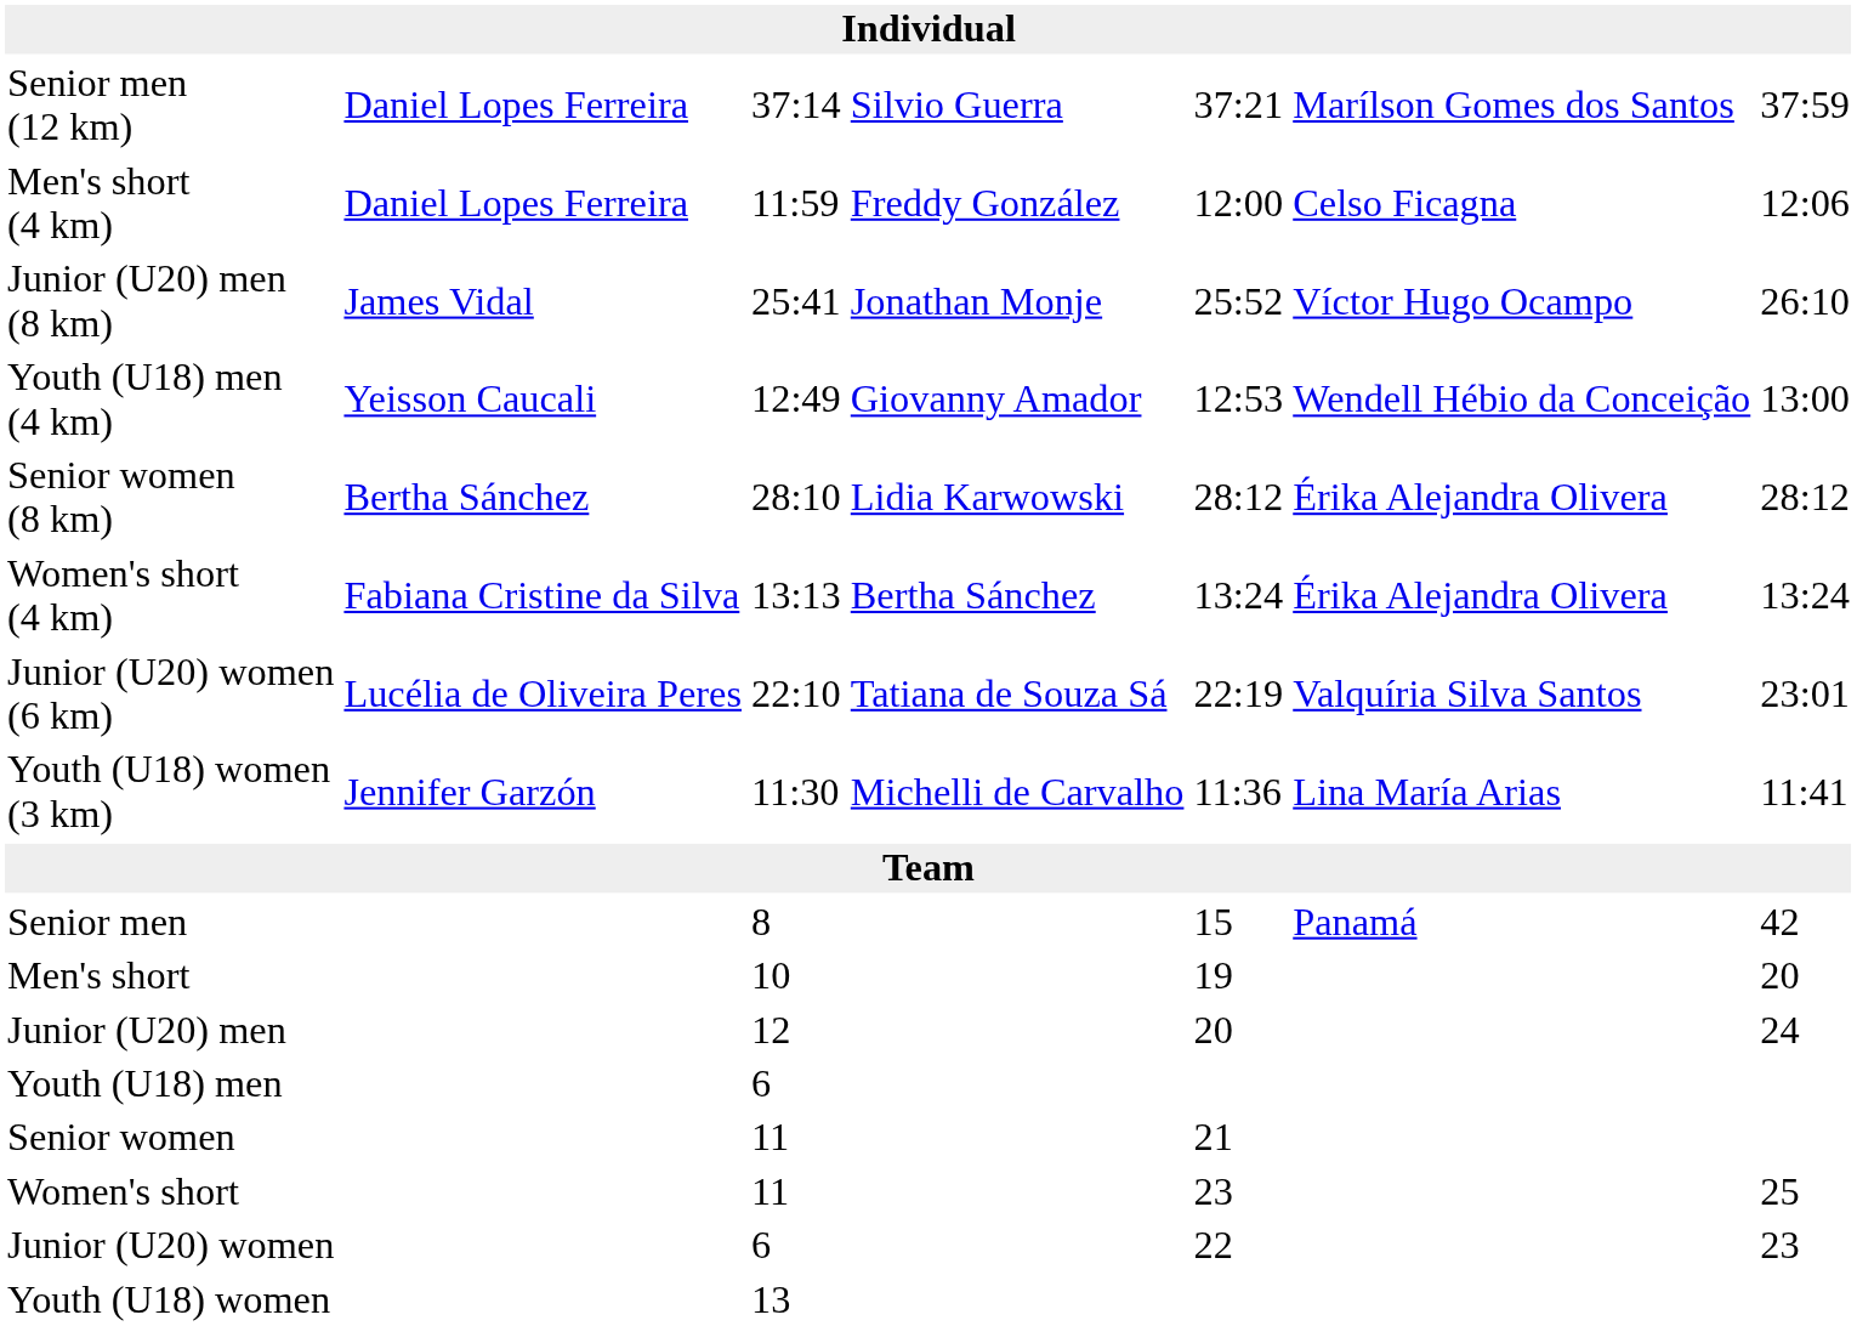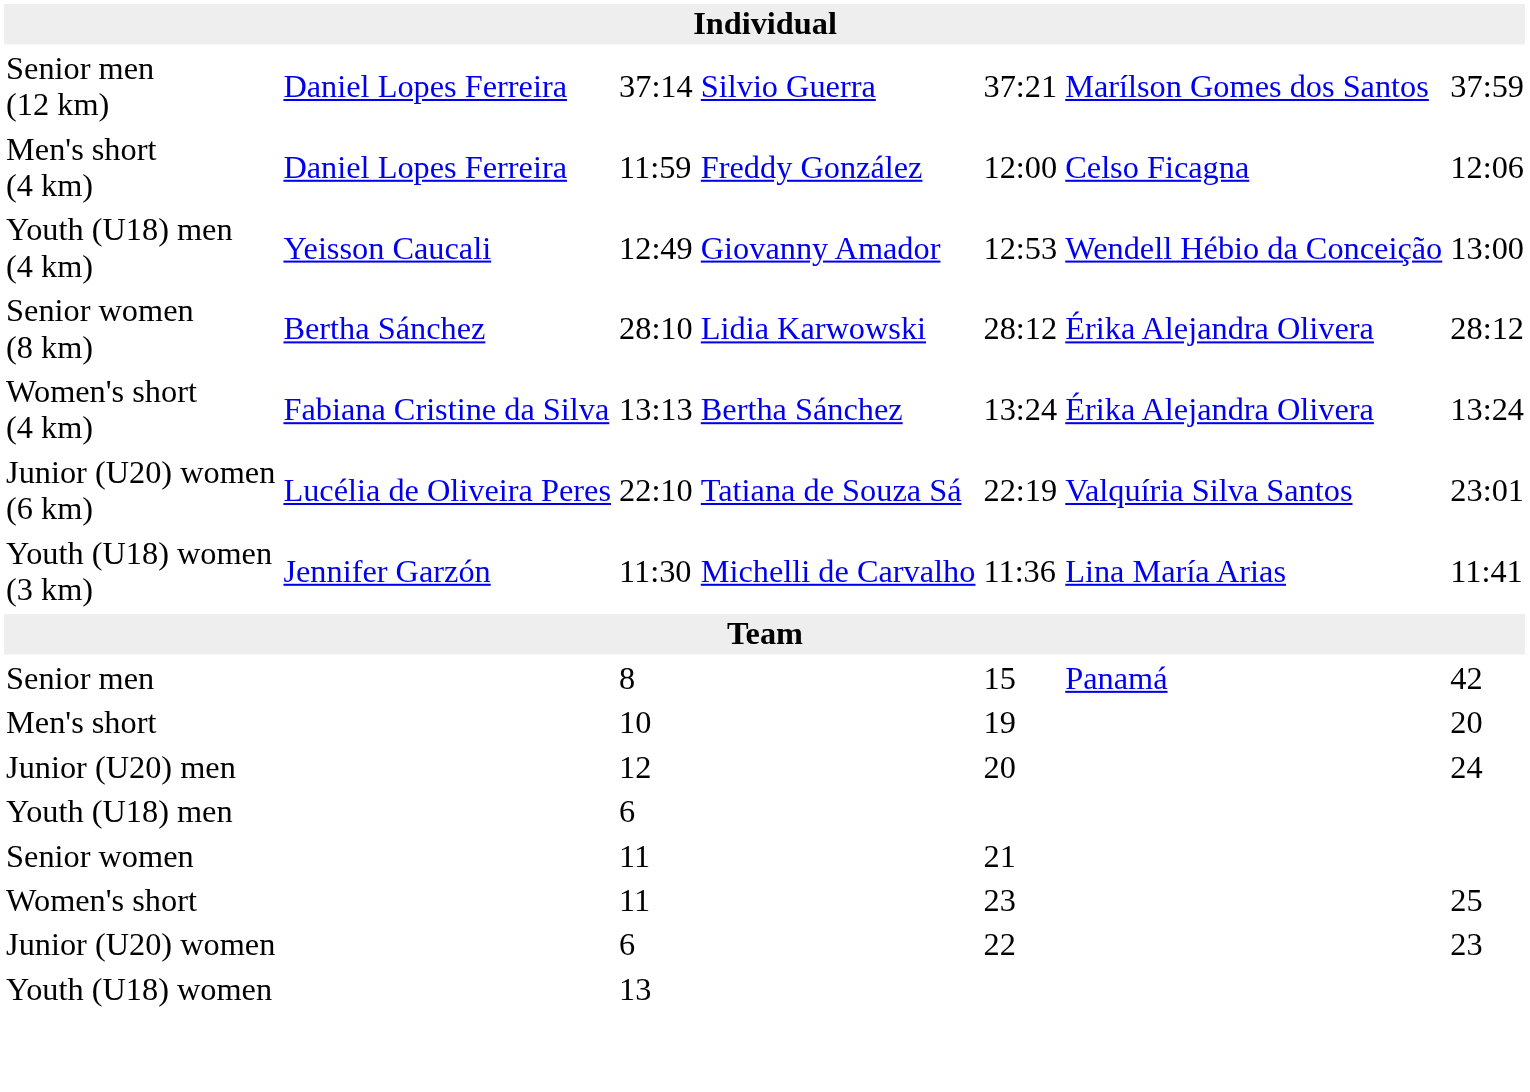- row: Junior (U20) men (8 km) | James Vidal | 25:41 | Jonathan Monje | 25:52 | Víctor Hugo Ocampo | 26:10
